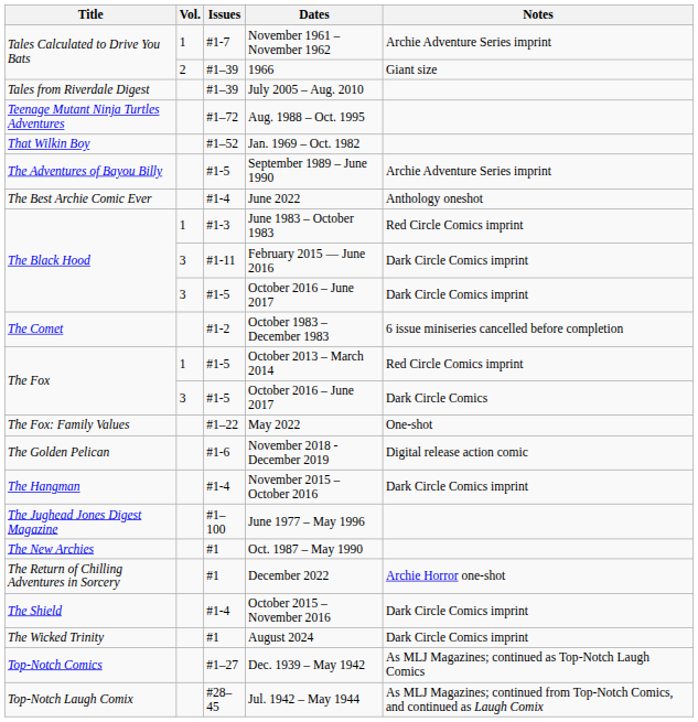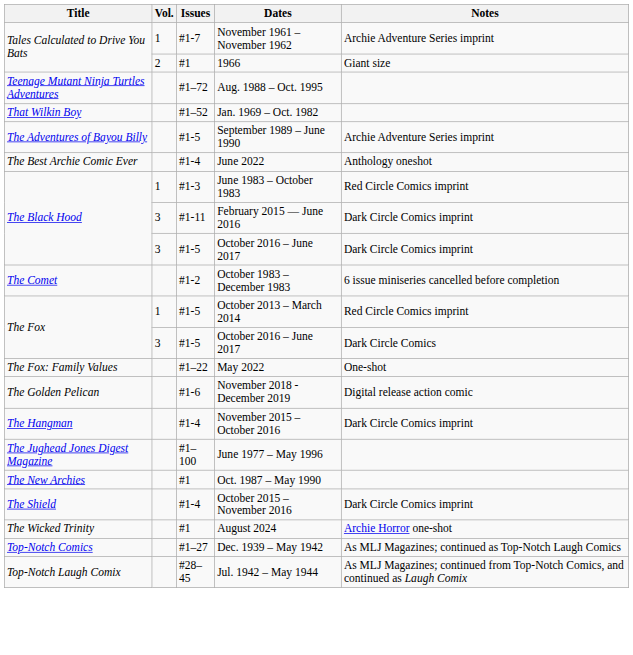1966 | Issues: #1–39 -> #1
- row: Tales from Riverdale Digest | #1–39 | July 2005 – Aug. 2010
- row: The Return of Chilling Adventures in Sorcery | #1 | December 2022 | Archie Horror one-shot
August 2024 | Notes: Dark Circle Comics imprint -> Archie Horror one-shot
